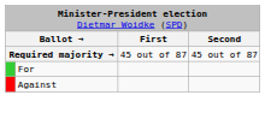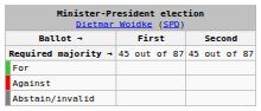+ row: Abstain/invalid
